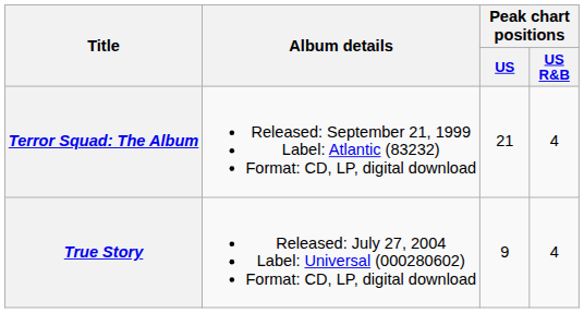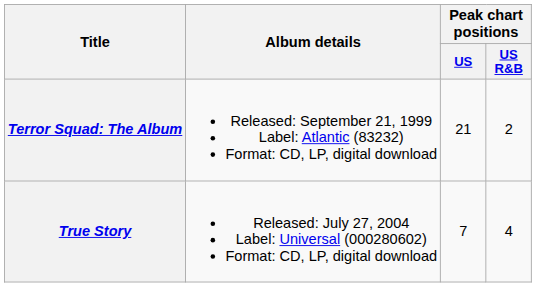Terror Squad: The Album | Peak chart positions / US R&B: 4 -> 2
True Story | Peak chart positions / US: 9 -> 7
